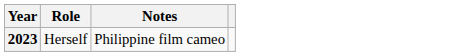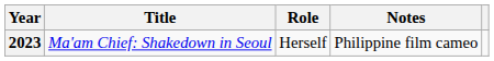+ column: Title | Ma'am Chief: Shakedown in Seoul
